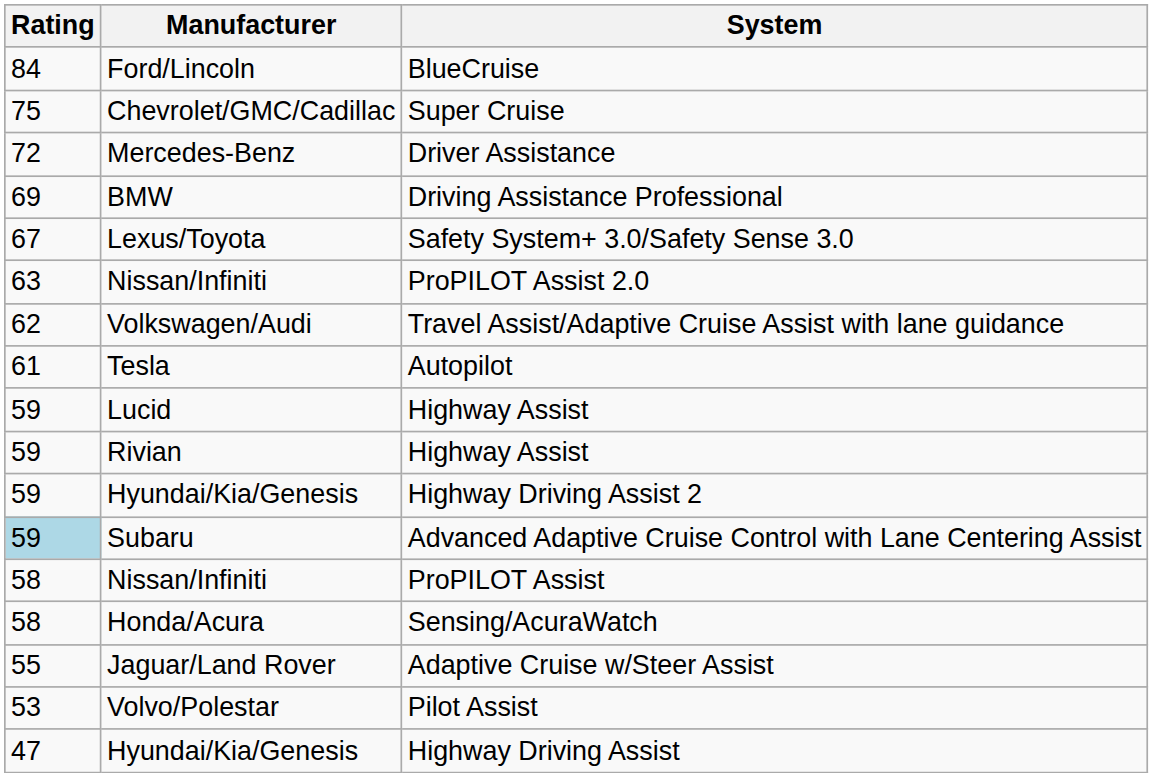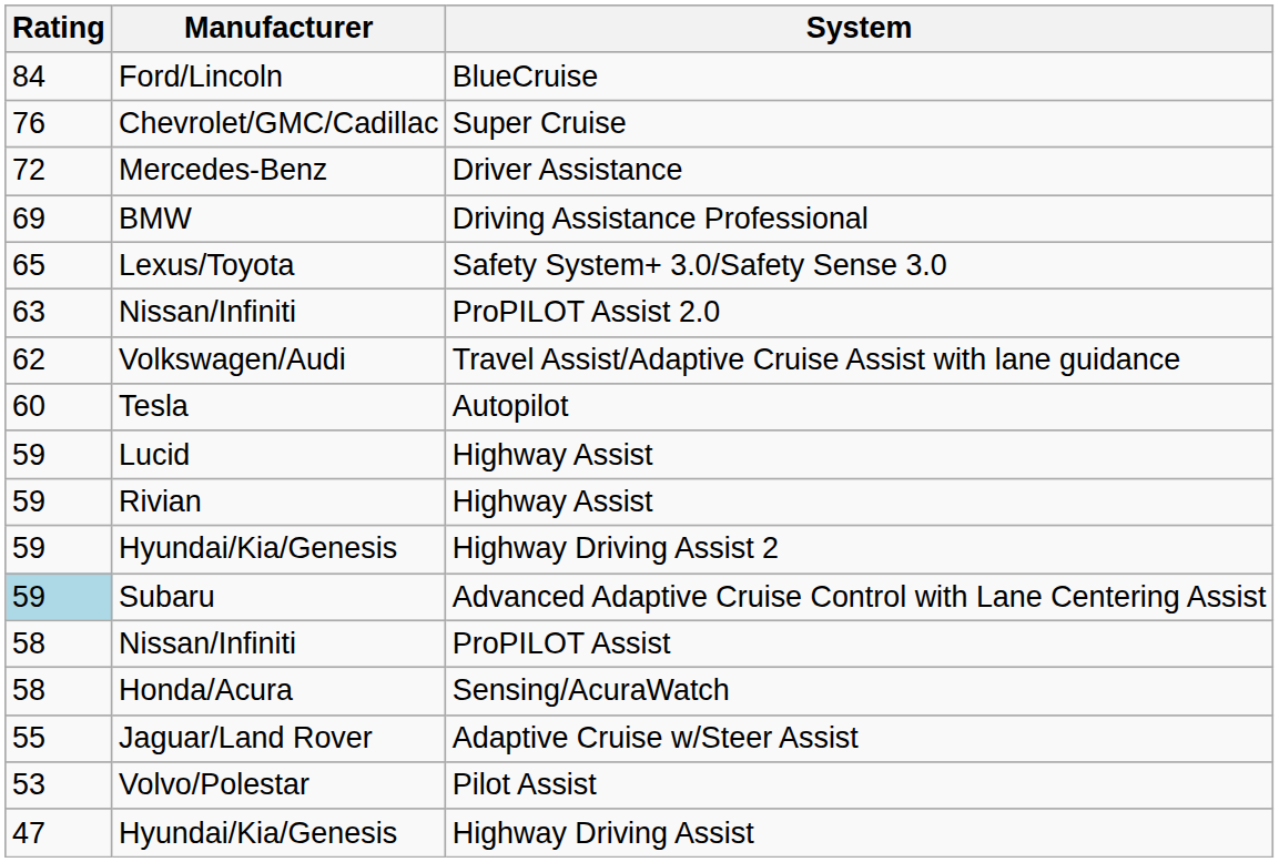Super Cruise | Rating: 75 -> 76
Safety System+ 3.0/Safety Sense 3.0 | Rating: 67 -> 65
Autopilot | Rating: 61 -> 60
